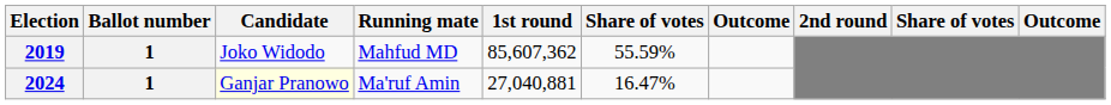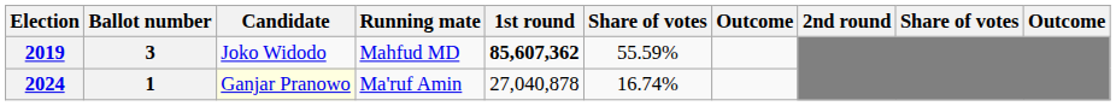2019 | Ballot number: 1 -> 3
2019 | 1st round: normal -> bold
2024 | 1st round: 27,040,881 -> 27,040,878
2024 | column 6: 16.47% -> 16.74%
